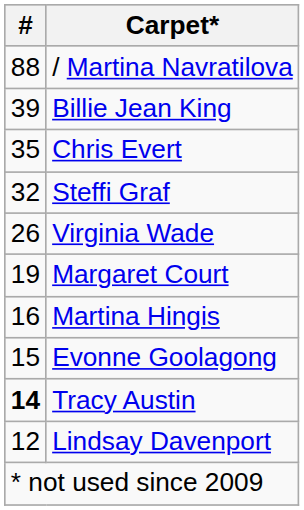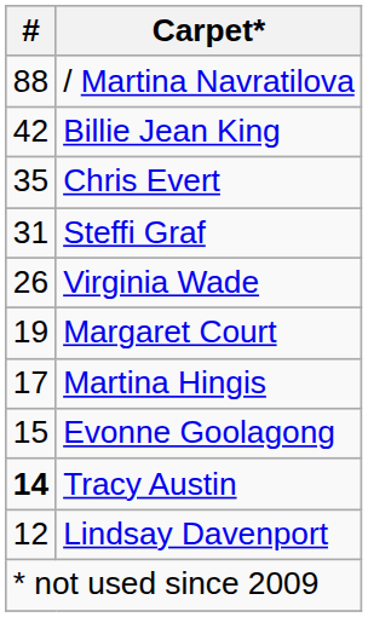Billie Jean King | #: 39 -> 42
Steffi Graf | #: 32 -> 31
Martina Hingis | #: 16 -> 17
